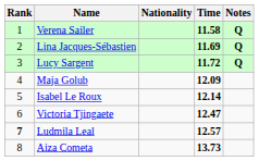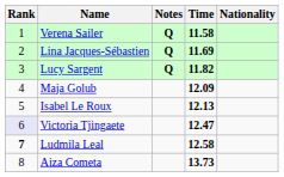columns swapped: Nationality <-> Notes
Lucy Sargent | Time: 11.72 -> 11.82
Isabel Le Roux | Time: 12.14 -> 12.13
Victoria Tjingaete | Rank: no background -> lavender background
Ludmila Leal | Time: 12.57 -> 12.58
